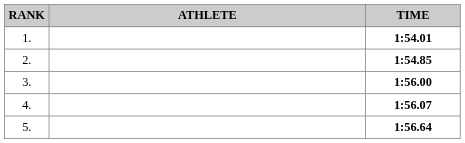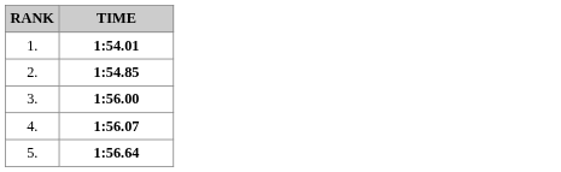- column: ATHLETE
